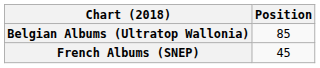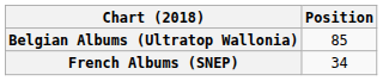French Albums (SNEP) | Position: 45 -> 34
